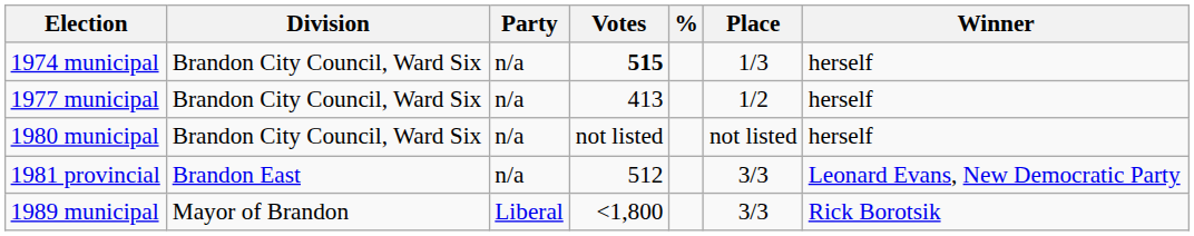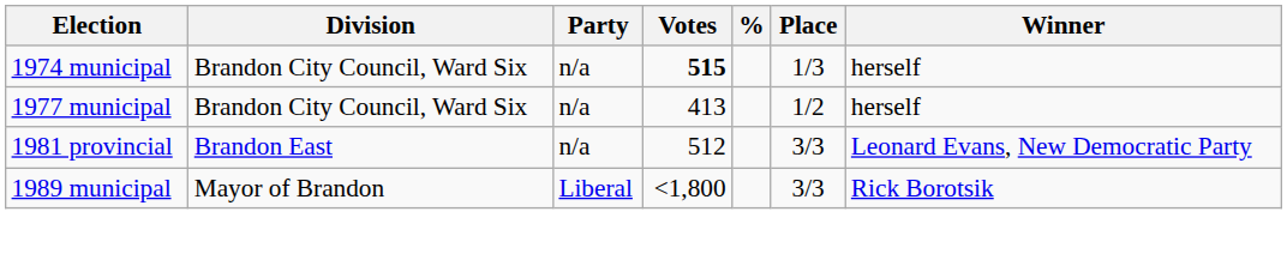- row: 1980 municipal | Brandon City Council, Ward Six | n/a | not listed | not listed | herself
